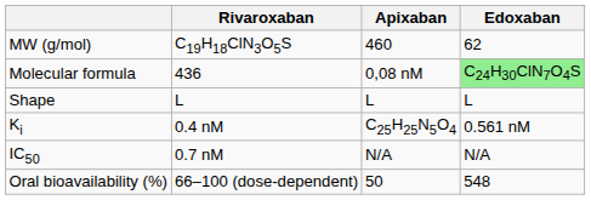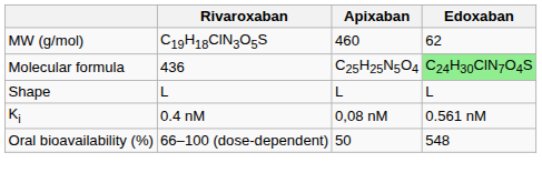Molecular formula | Apixaban: 0,08 nM -> C25H25N5O4
Ki | Apixaban: C25H25N5O4 -> 0,08 nM
- row: IC50 | 0.7 nM | N/A | N/A
